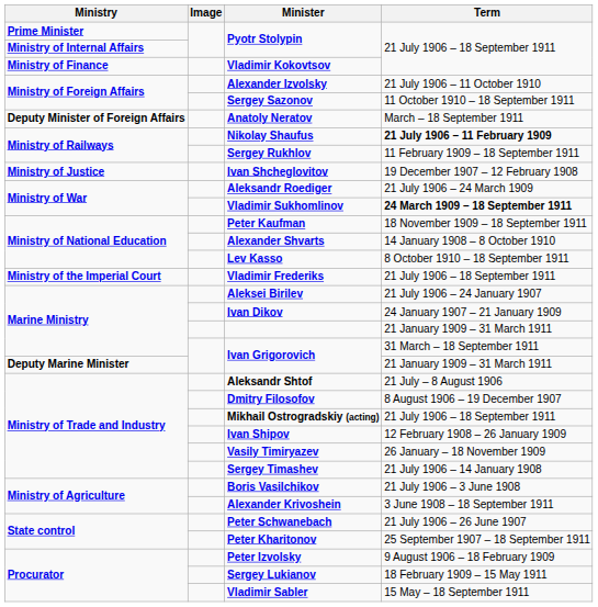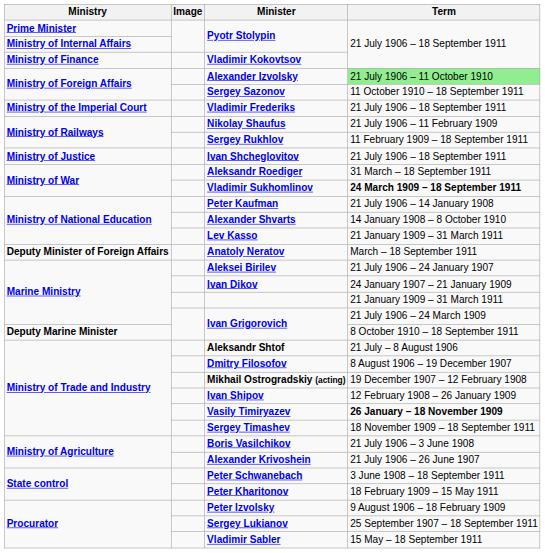Alexander Izvolsky | Term: no background -> lightgreen background
rows swapped: Anatoly Neratov <-> Vladimir Frederiks
Nikolay Shaufus | Term: bold -> normal
Ivan Shcheglovitov | Term: 19 December 1907 – 12 February 1908 -> 21 July 1906 – 18 September 1911
Aleksandr Roediger | Term: 21 July 1906 – 24 March 1909 -> 31 March – 18 September 1911
Peter Kaufman | Term: 18 November 1909 – 18 September 1911 -> 21 July 1906 – 14 January 1908
Lev Kasso | Term: 8 October 1910 – 18 September 1911 -> 21 January 1909 – 31 March 1911
Marine Ministry / Ivan Grigorovich | Term: 31 March – 18 September 1911 -> 21 July 1906 – 24 March 1909
Deputy Marine Minister / Ivan Grigorovich | Term: 21 January 1909 – 31 March 1911 -> 8 October 1910 – 18 September 1911
Mikhail Ostrogradskiy (acting) | Term: 21 July 1906 – 18 September 1911 -> 19 December 1907 – 12 February 1908
Vasily Timiryazev | Term: normal -> bold
Sergey Timashev | Term: 21 July 1906 – 14 January 1908 -> 18 November 1909 – 18 September 1911
Alexander Krivoshein | Term: 3 June 1908 – 18 September 1911 -> 21 July 1906 – 26 June 1907
Peter Schwanebach | Term: 21 July 1906 – 26 June 1907 -> 3 June 1908 – 18 September 1911
Peter Kharitonov | Term: 25 September 1907 – 18 September 1911 -> 18 February 1909 – 15 May 1911
Sergey Lukianov | Term: 18 February 1909 – 15 May 1911 -> 25 September 1907 – 18 September 1911
